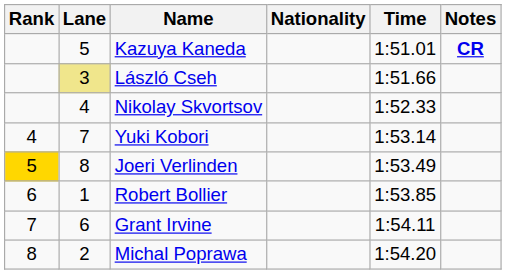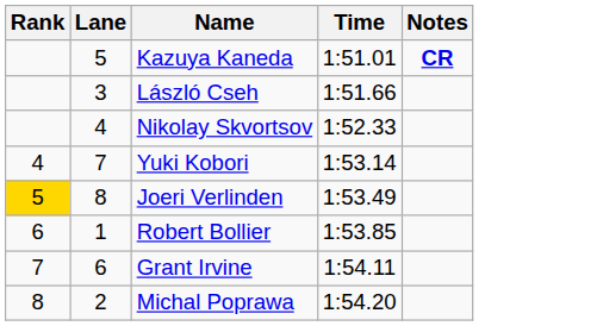- column: Nationality
László Cseh | Lane: khaki background -> no background
